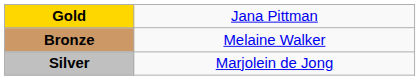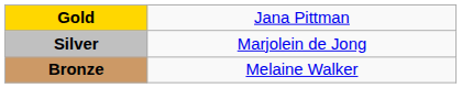rows swapped: Silver <-> Bronze
